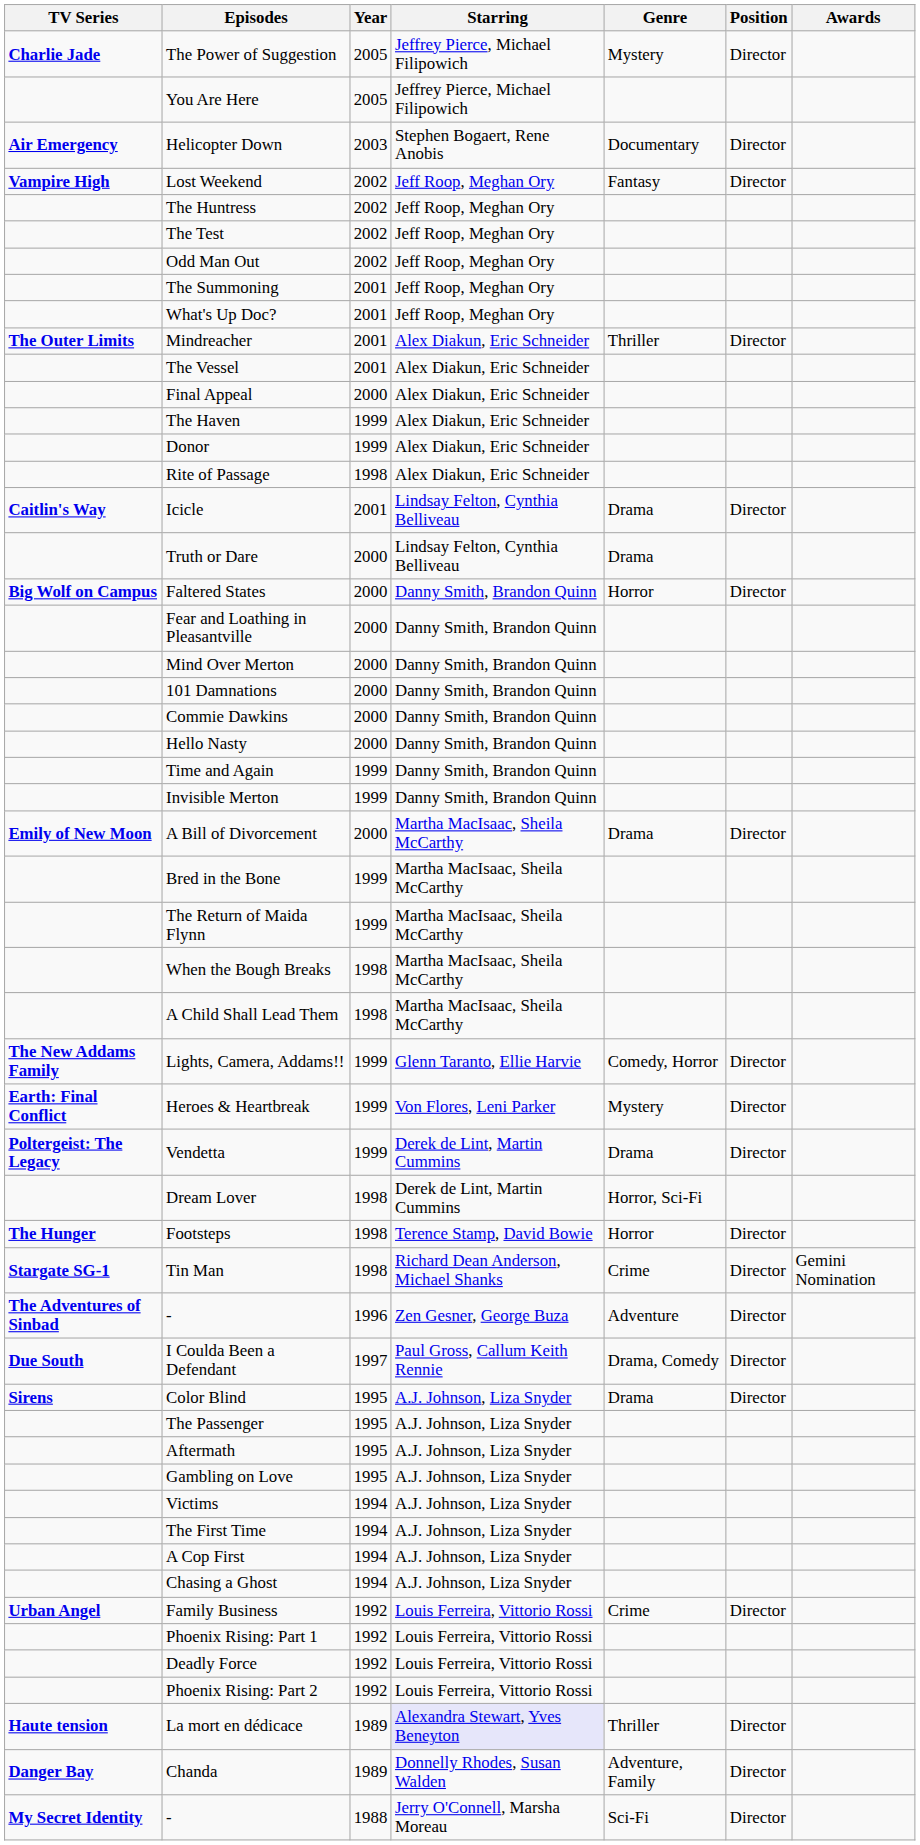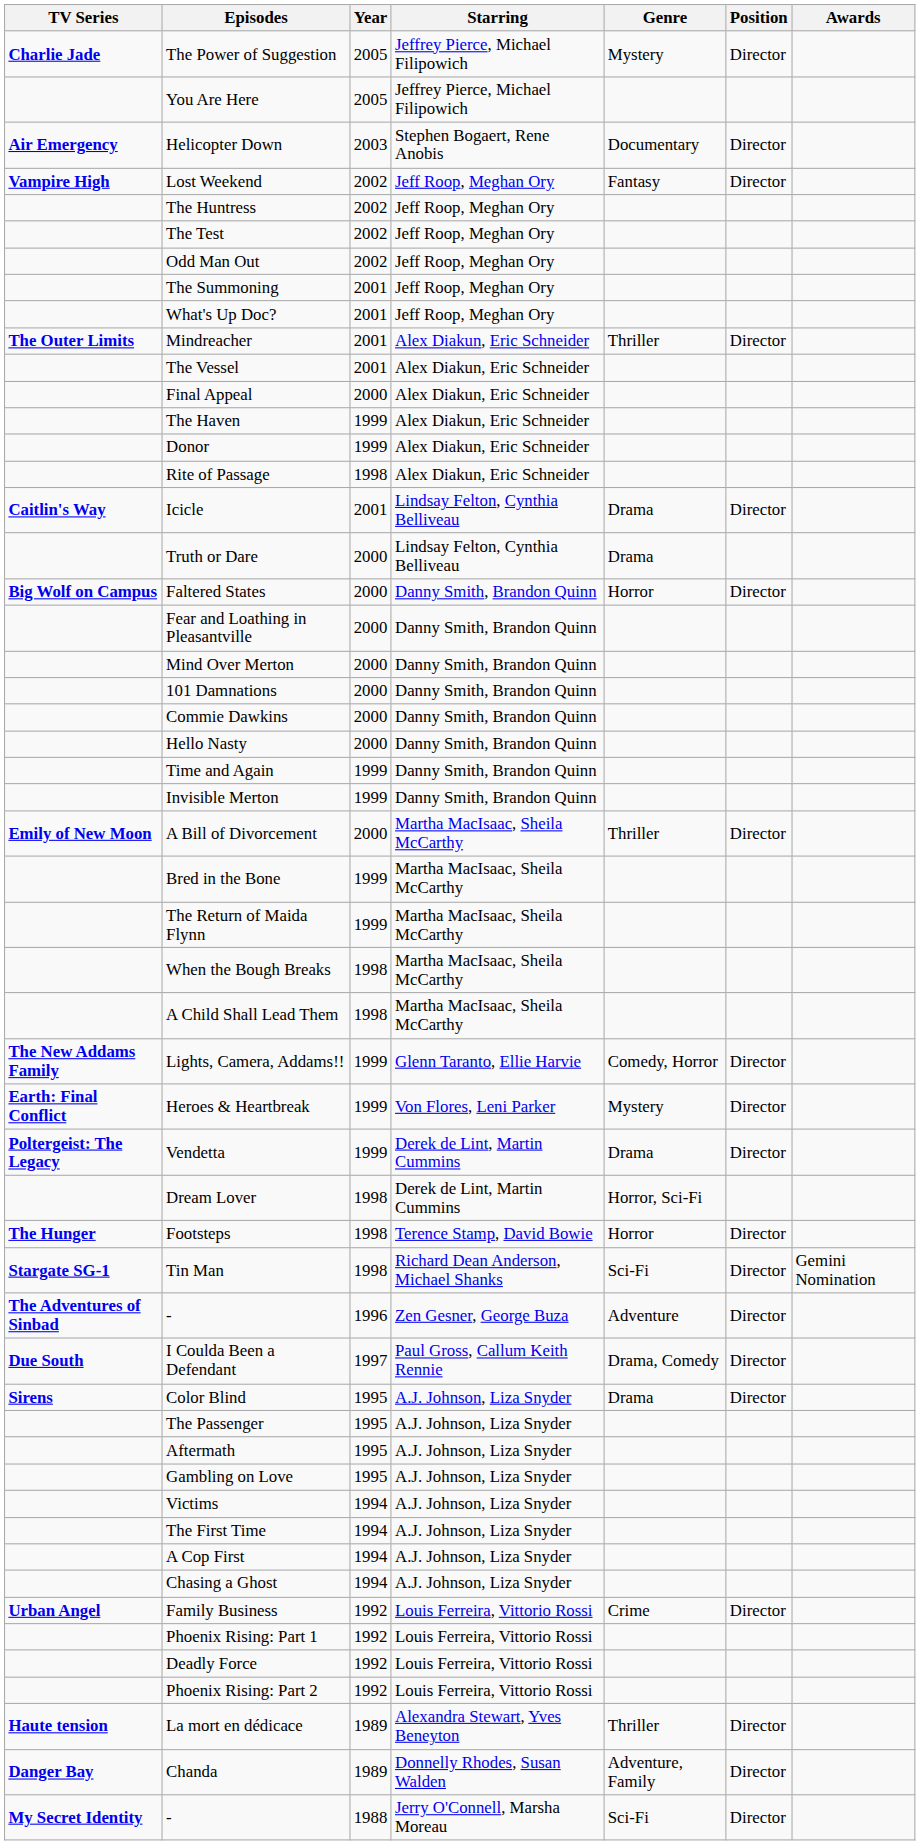A Bill of Divorcement | Genre: Drama -> Thriller
Tin Man | Genre: Crime -> Sci-Fi
La mort en dédicace | Starring: lavender background -> no background
